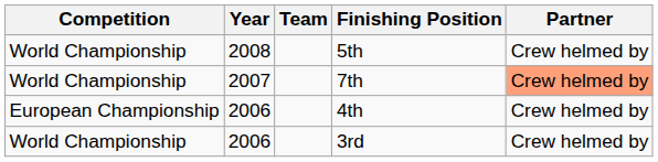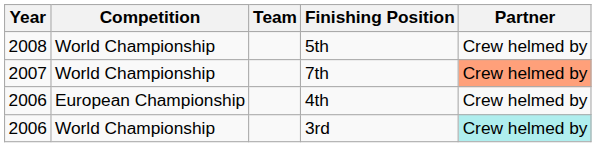columns swapped: Year <-> Competition
3rd | Partner: no background -> paleturquoise background
